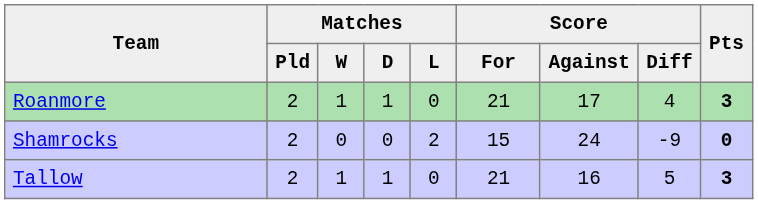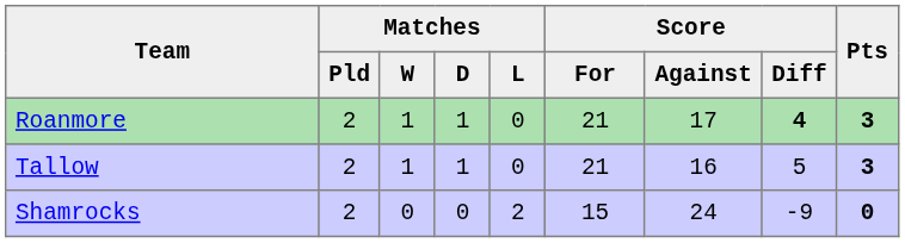Roanmore | Score / Diff: normal -> bold
rows swapped: Tallow <-> Shamrocks
